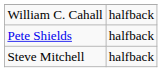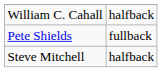Pete Shields | column 2: halfback -> fullback
